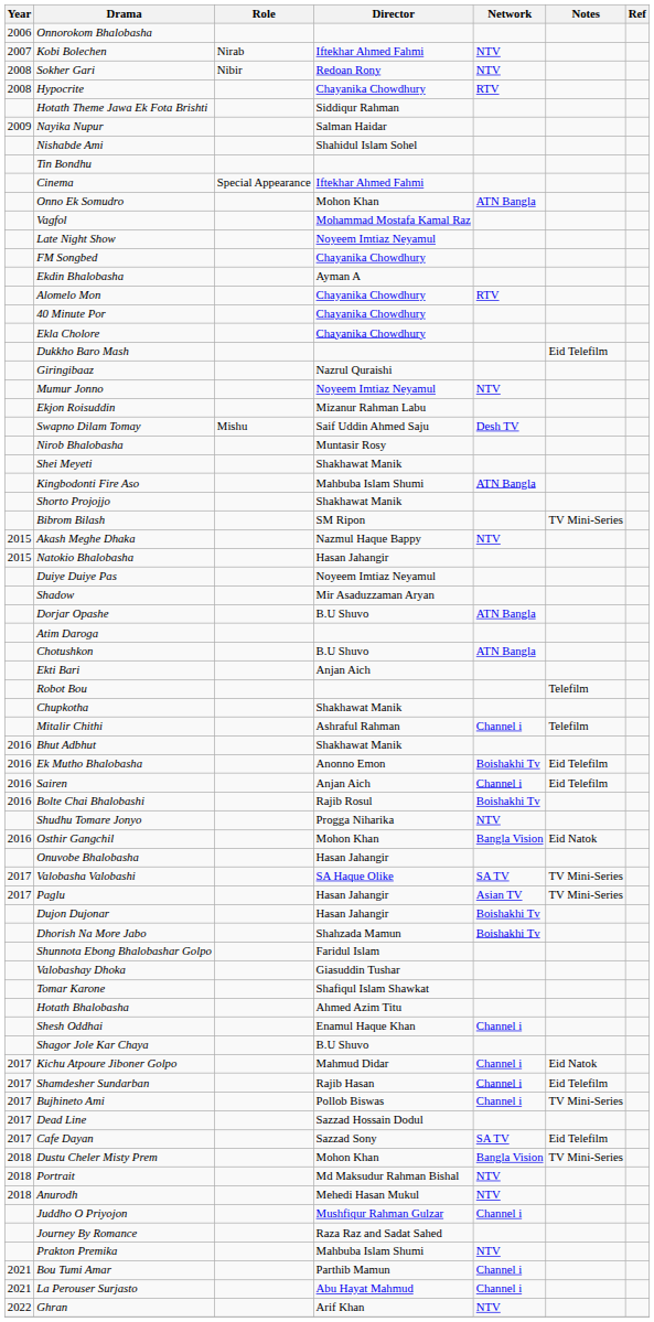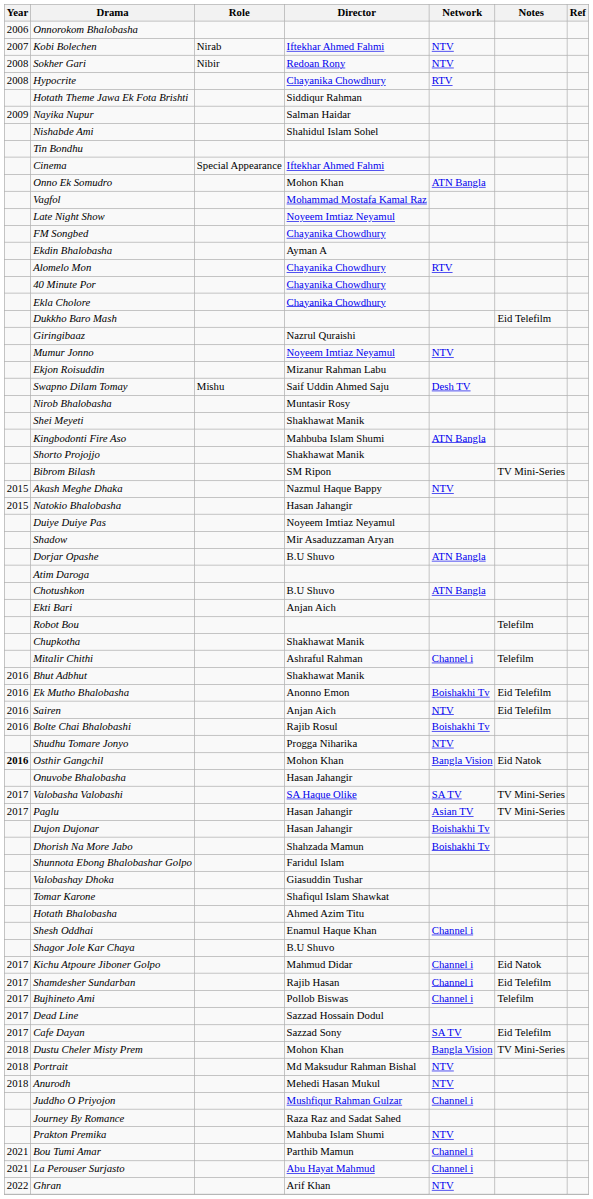Sairen | Network: Channel i -> NTV
Osthir Gangchil | Year: normal -> bold
Bujhineto Ami | Notes: TV Mini-Series -> Telefilm
